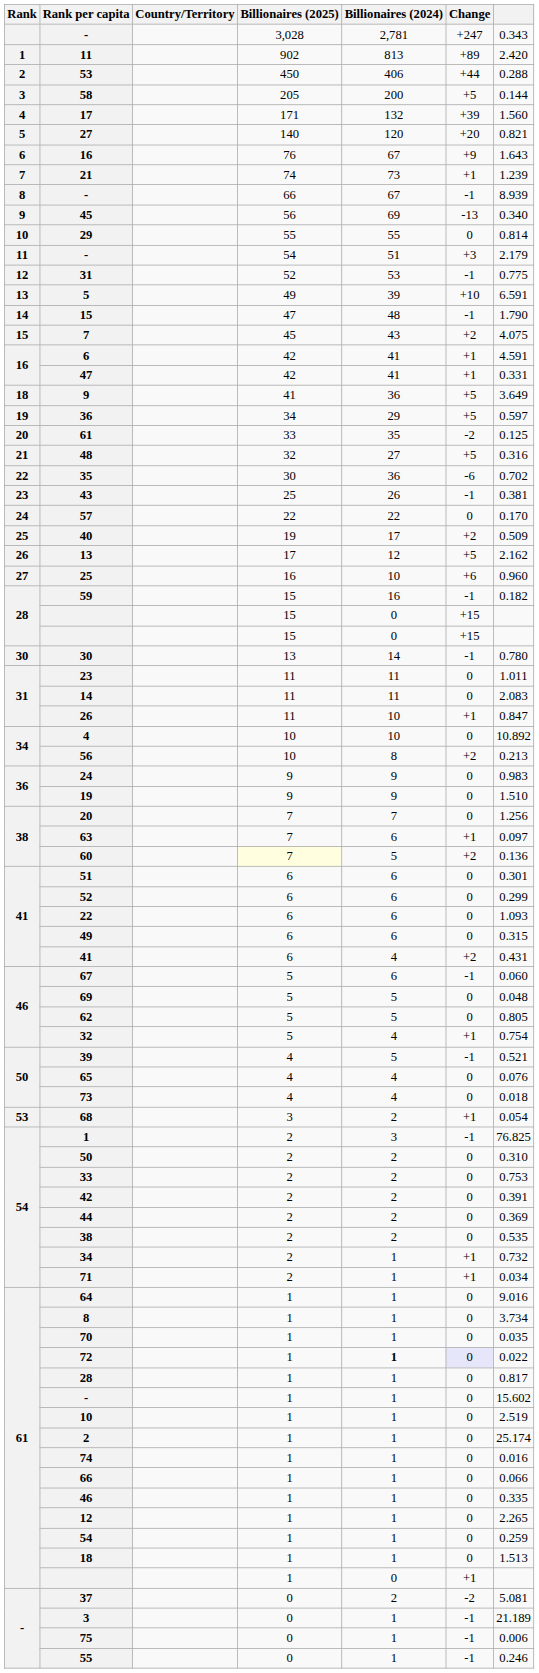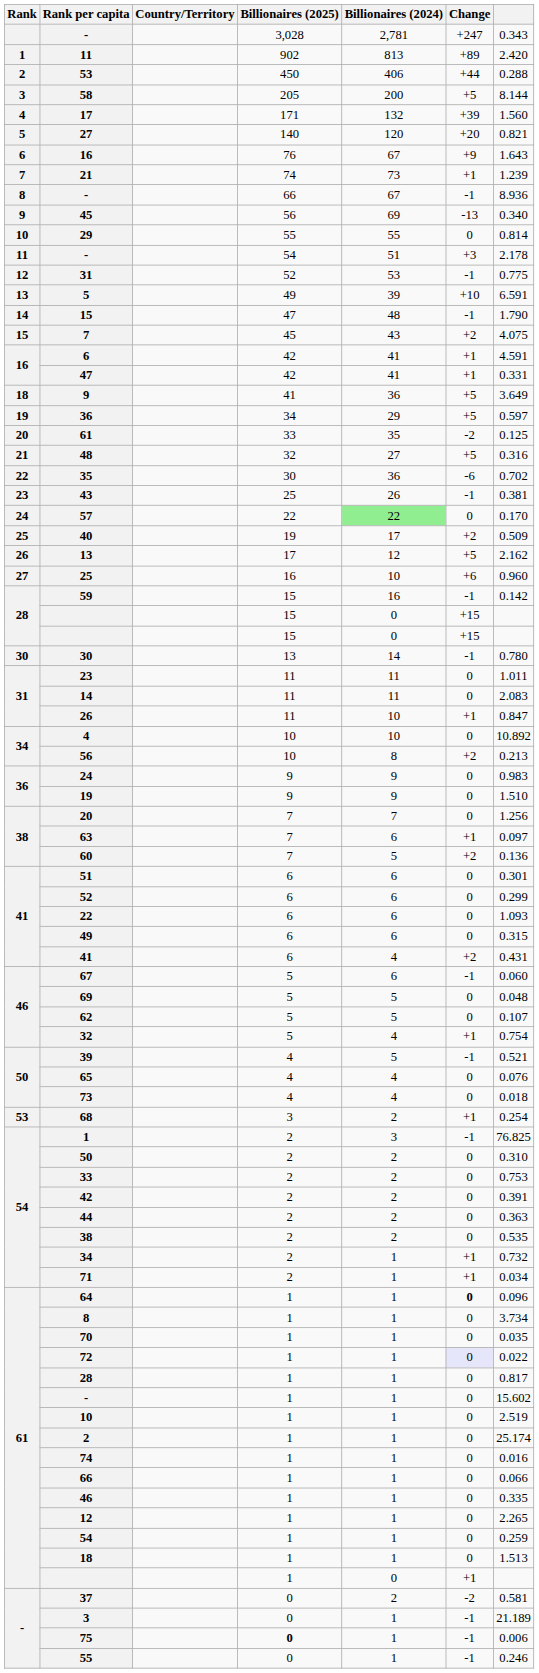58 | column 7: 0.144 -> 8.144
8 / - | column 7: 8.939 -> 8.936
11 / - | column 7: 2.179 -> 2.178
57 | Billionaires (2024): no background -> lightgreen background
59 | column 7: 0.182 -> 0.142
60 | Billionaires (2025): lightyellow background -> no background
62 | column 7: 0.805 -> 0.107
68 | column 7: 0.054 -> 0.254
44 | column 7: 0.369 -> 0.363
64 | Change: normal -> bold
64 | column 7: 9.016 -> 0.096
72 | Billionaires (2024): bold -> normal
37 | column 7: 5.081 -> 0.581
75 | Billionaires (2025): normal -> bold
